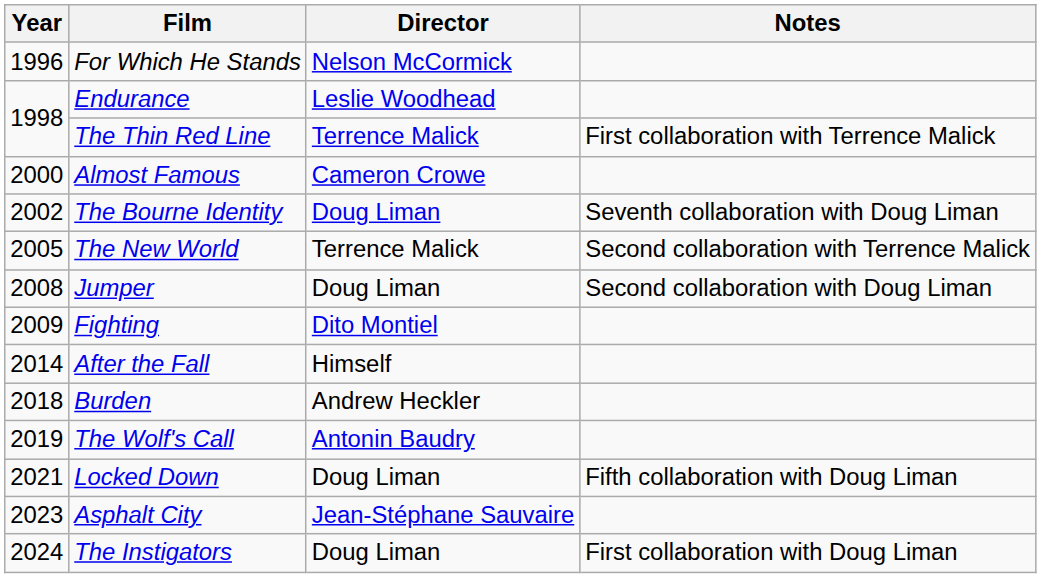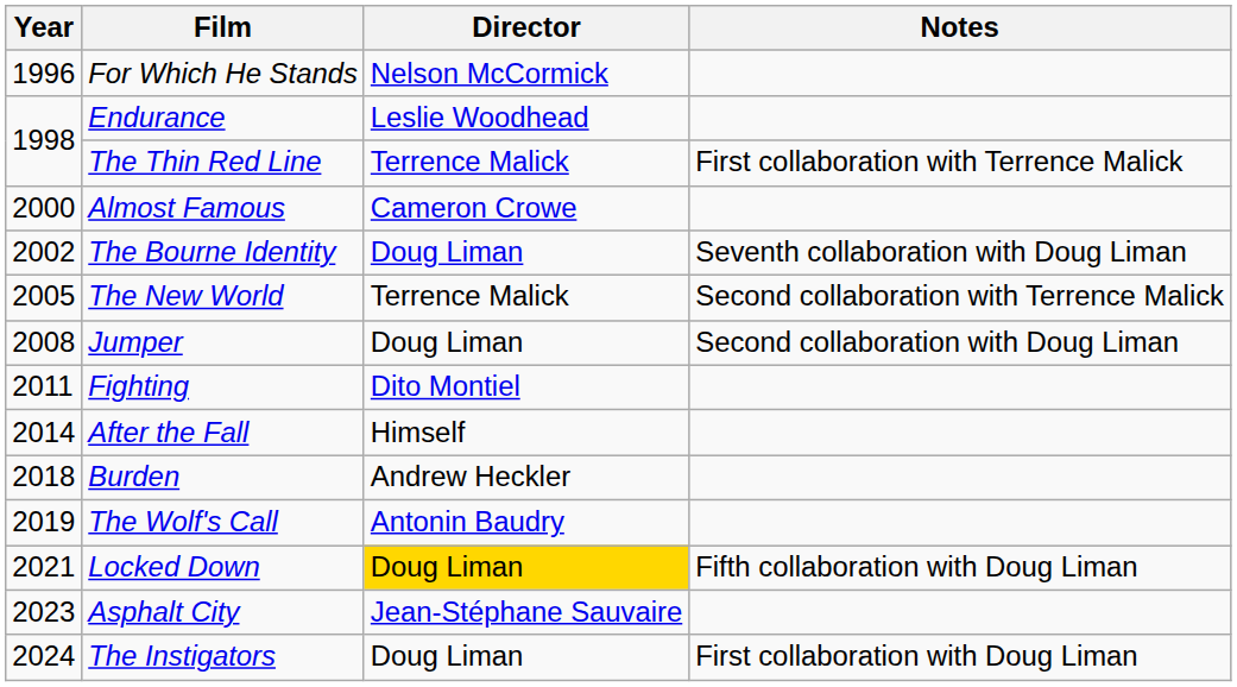Fighting | Year: 2009 -> 2011
Locked Down | Director: no background -> gold background
